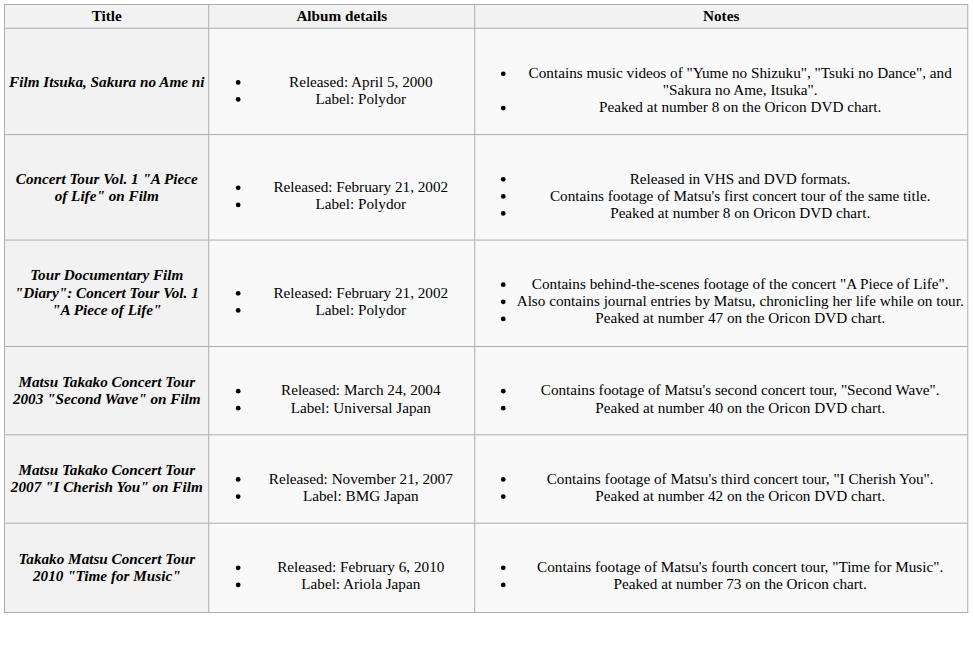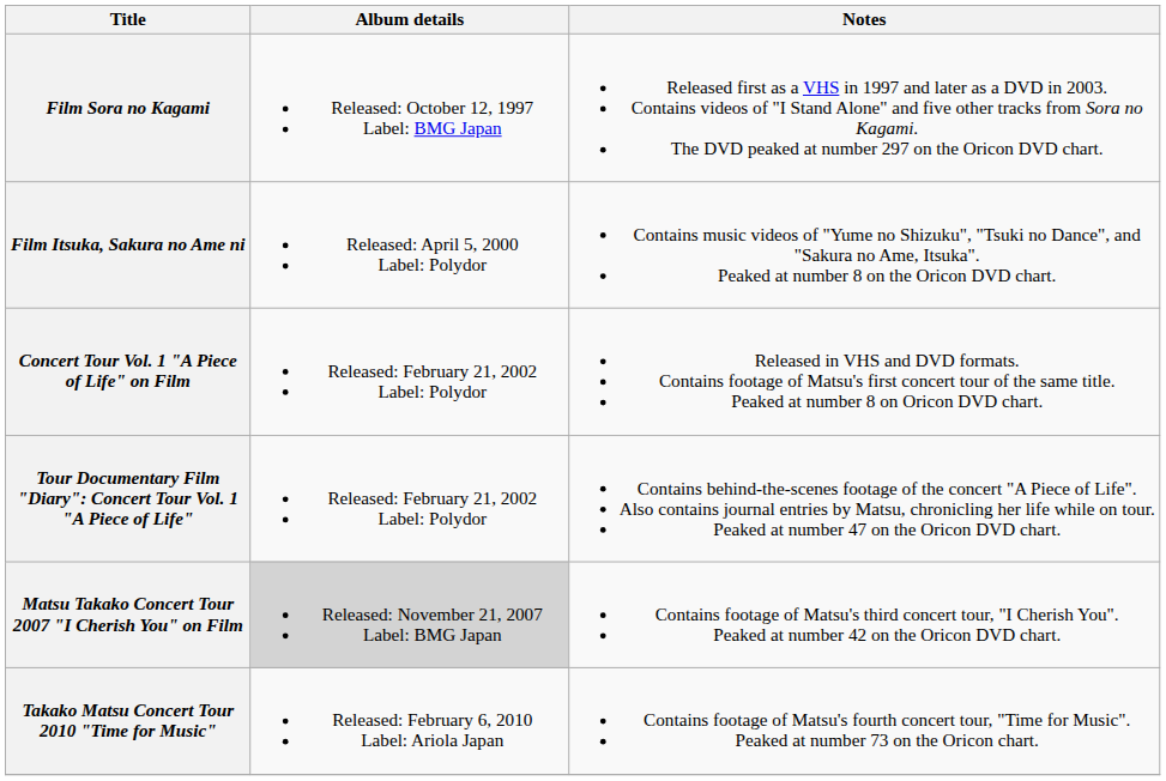+ row: Film Sora no Kagami | Released: October 12, 1997 Label: BMG Japan | Released first as a VHS in 1997 and later as a DVD in 2003. Contains videos of "I Stand Alone" and five other tracks from Sora no Kagami. The DVD peaked at number 297 on the Oricon DVD chart.
- row: Matsu Takako Concert Tour 2003 "Second Wave" on Film | Released: March 24, 2004 Label: Universal Japan | Contains footage of Matsu's second concert tour, "Second Wave". Peaked at number 40 on the Oricon DVD chart.
Matsu Takako Concert Tour 2007 "I Cherish You" on Film | Album details: no background -> lightgrey background
